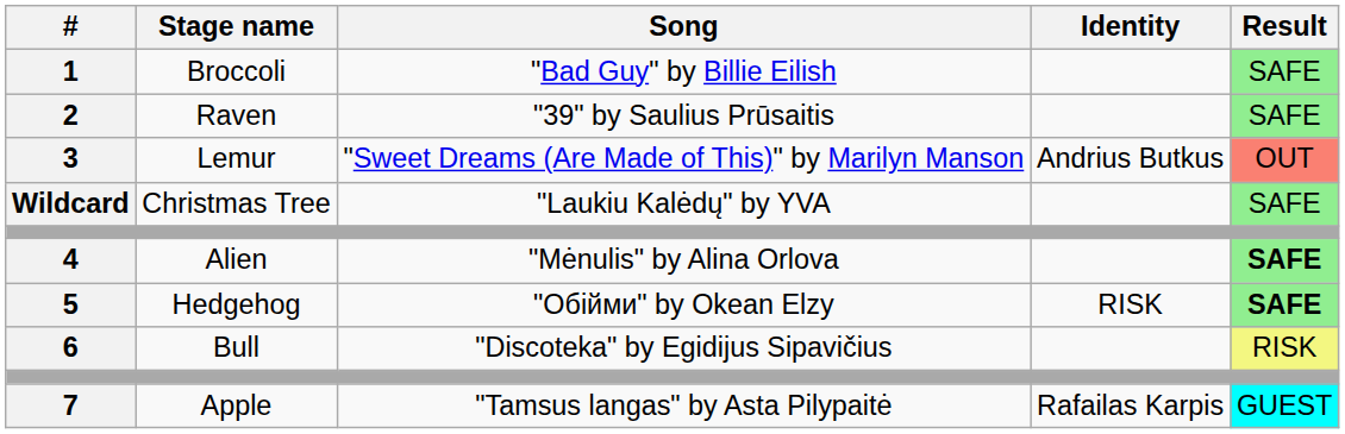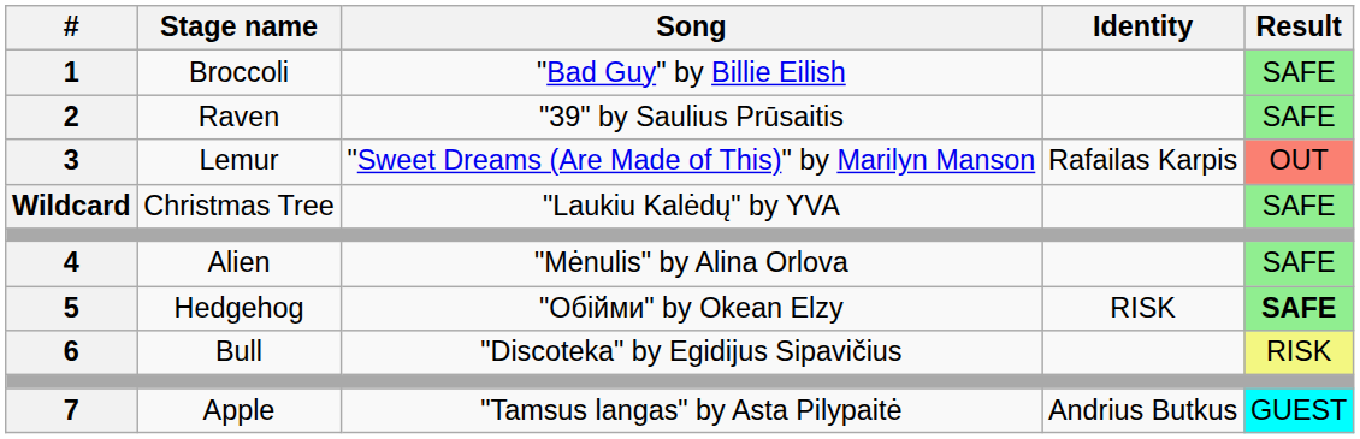Lemur | Identity: Andrius Butkus -> Rafailas Karpis
Alien | Result: bold -> normal
Apple | Identity: Rafailas Karpis -> Andrius Butkus
